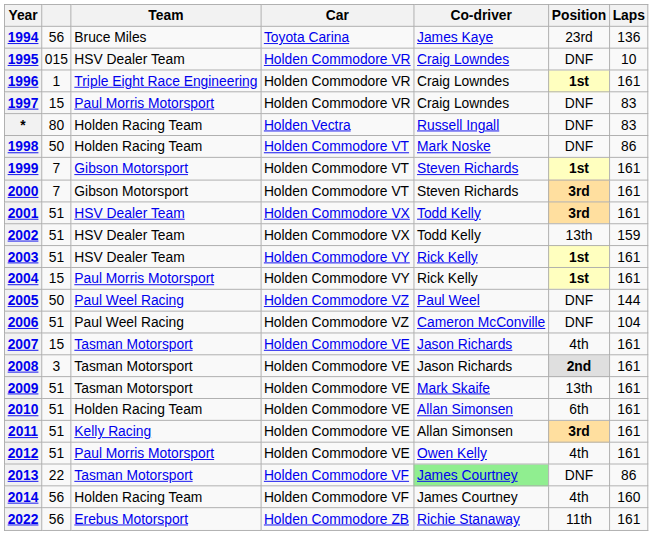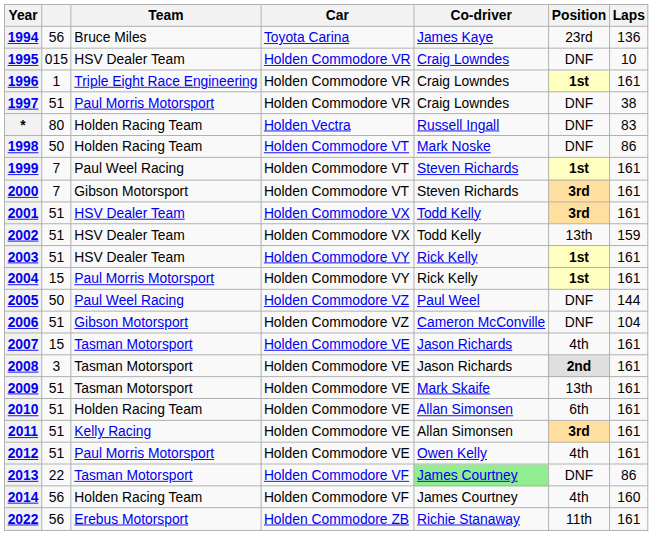1997 | column 2: 15 -> 51
1997 | Laps: 83 -> 38
1999 | Team: Gibson Motorsport -> Paul Weel Racing
2006 | Team: Paul Weel Racing -> Gibson Motorsport
